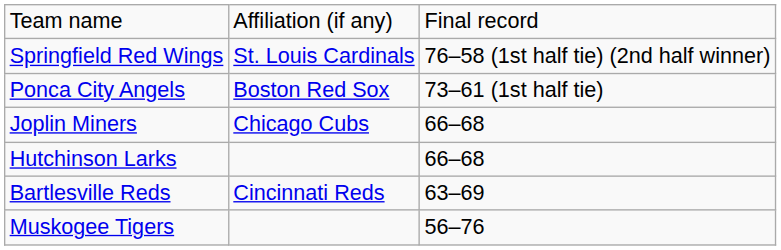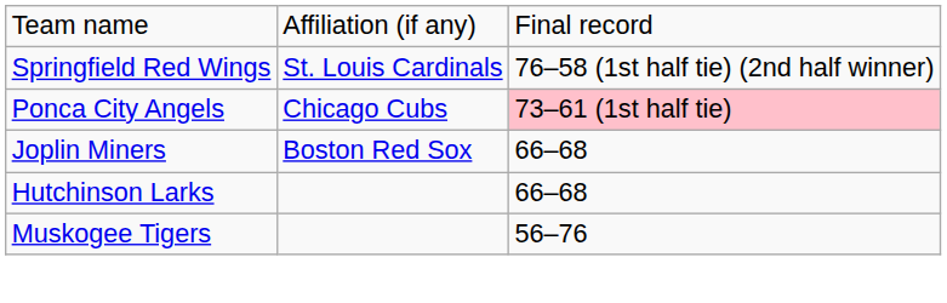Ponca City Angels | column 2: Boston Red Sox -> Chicago Cubs
Ponca City Angels | column 3: no background -> pink background
Joplin Miners | column 2: Chicago Cubs -> Boston Red Sox
- row: Bartlesville Reds | Cincinnati Reds | 63–69
